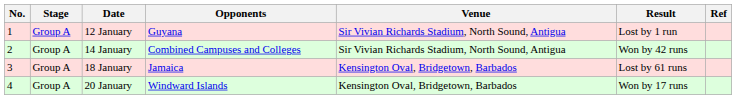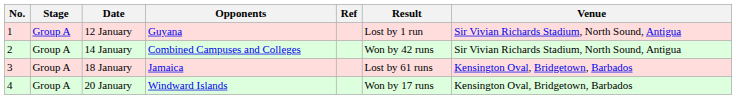columns swapped: Venue <-> Ref
